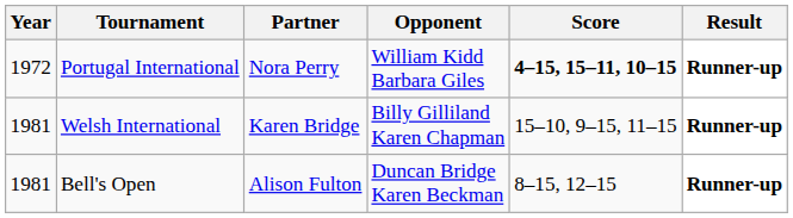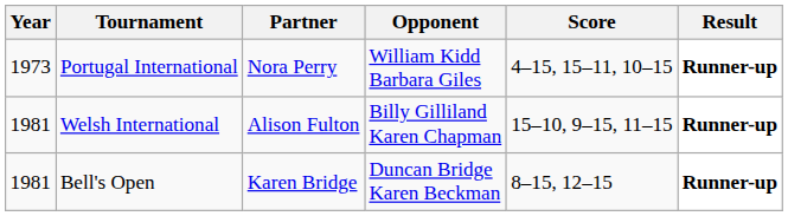Portugal International | Year: 1972 -> 1973
Portugal International | Score: bold -> normal
Welsh International | Partner: Karen Bridge -> Alison Fulton
Bell's Open | Partner: Alison Fulton -> Karen Bridge
